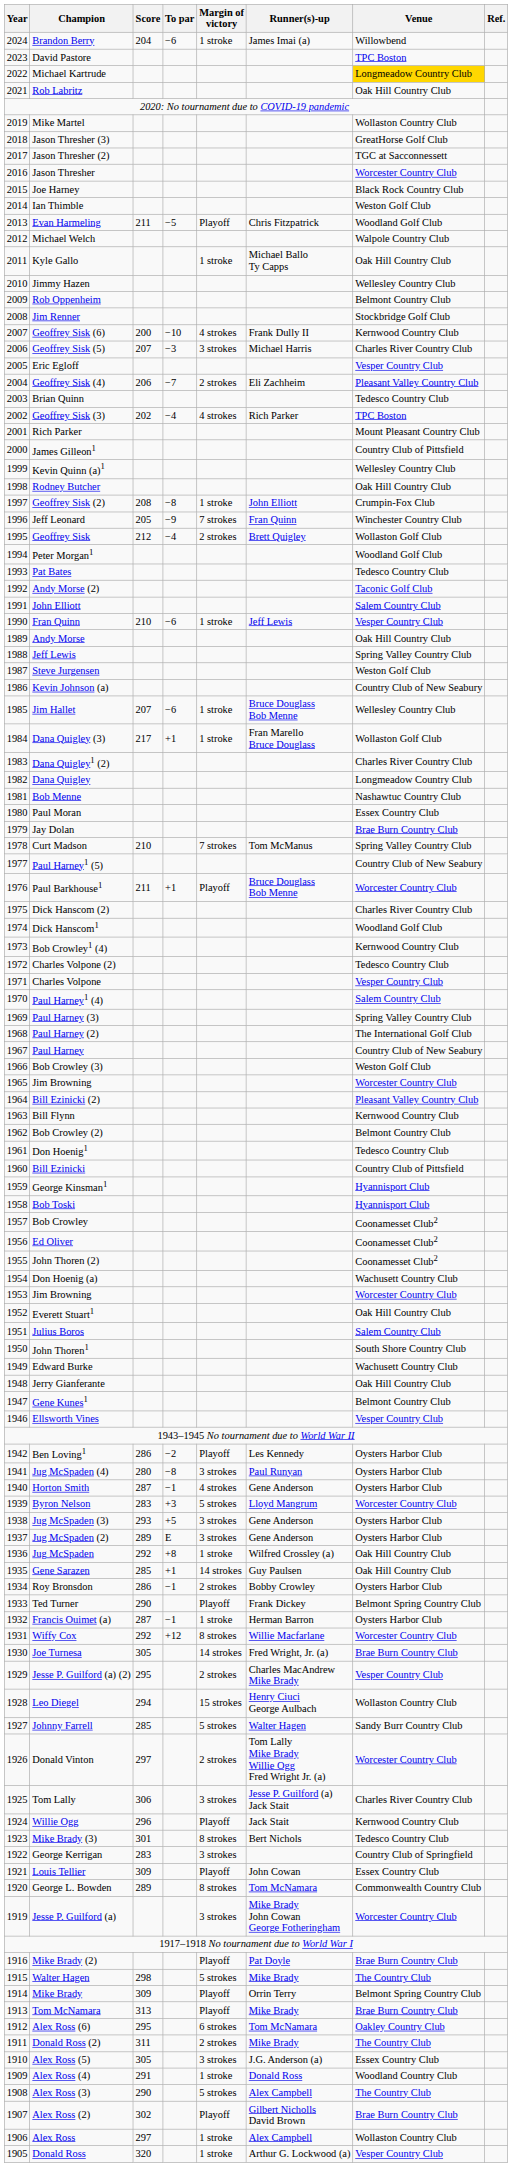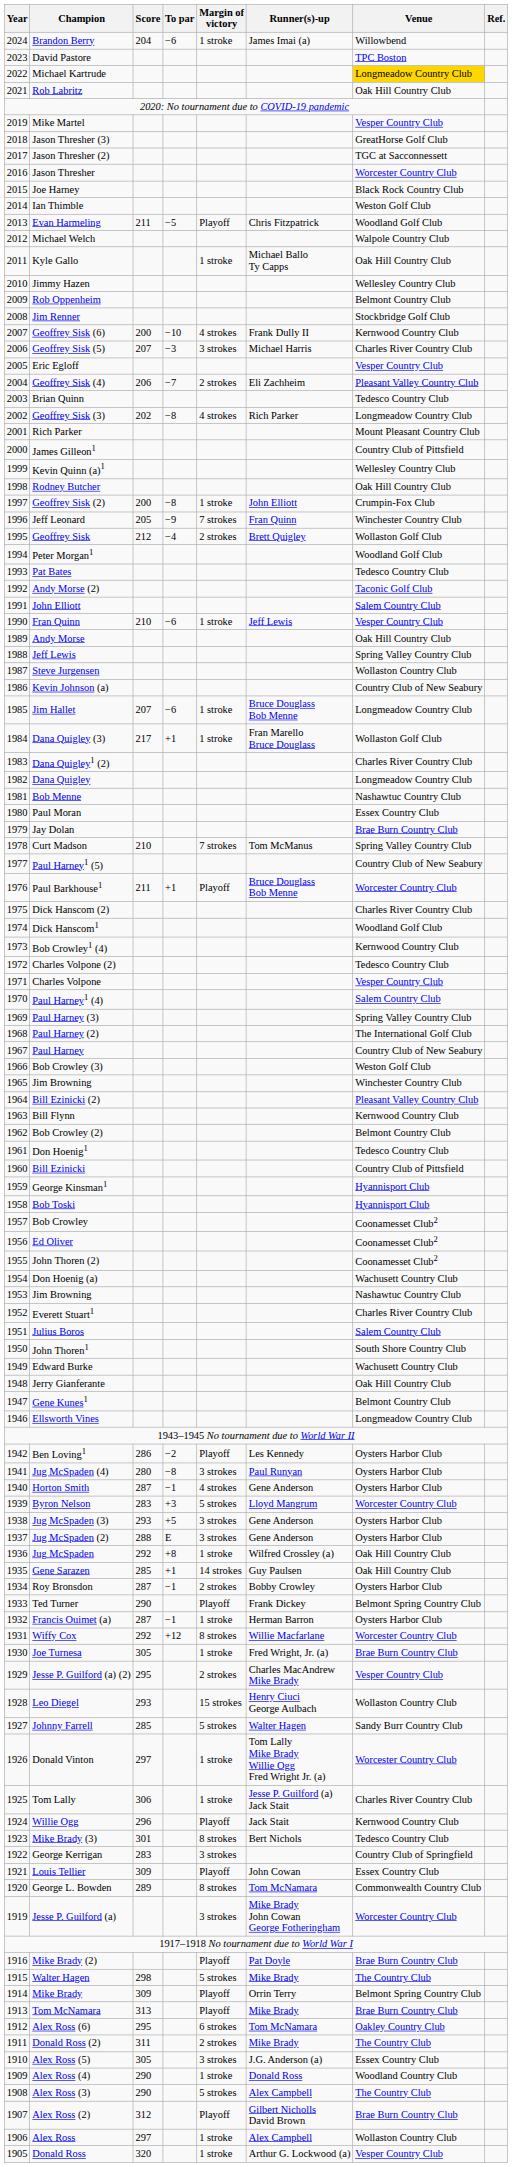Mike Martel | Venue: Wollaston Country Club -> Vesper Country Club
Geoffrey Sisk (3) | To par: −4 -> −8
Geoffrey Sisk (3) | Venue: TPC Boston -> Longmeadow Country Club
Geoffrey Sisk (2) | Score: 208 -> 200
Steve Jurgensen | Venue: Weston Golf Club -> Wollaston Country Club
Jim Hallet | Venue: Wellesley Country Club -> Longmeadow Country Club
1965 / Jim Browning | Venue: Worcester Country Club -> Winchester Country Club
1953 / Jim Browning | Venue: Worcester Country Club -> Nashawtuc Country Club
Everett Stuart1 | Venue: Oak Hill Country Club -> Charles River Country Club
Ellsworth Vines | Venue: Vesper Country Club -> Longmeadow Country Club
Jug McSpaden (2) | Score: 289 -> 288
Roy Bronsdon | Score: 286 -> 287
Joe Turnesa | Margin of victory: 14 strokes -> 1 stroke
Leo Diegel | Score: 294 -> 293
Donald Vinton | Margin of victory: 2 strokes -> 1 stroke
Tom Lally | Margin of victory: 3 strokes -> 1 stroke
Alex Ross (4) | Score: 291 -> 290
Alex Ross (2) | Score: 302 -> 312
